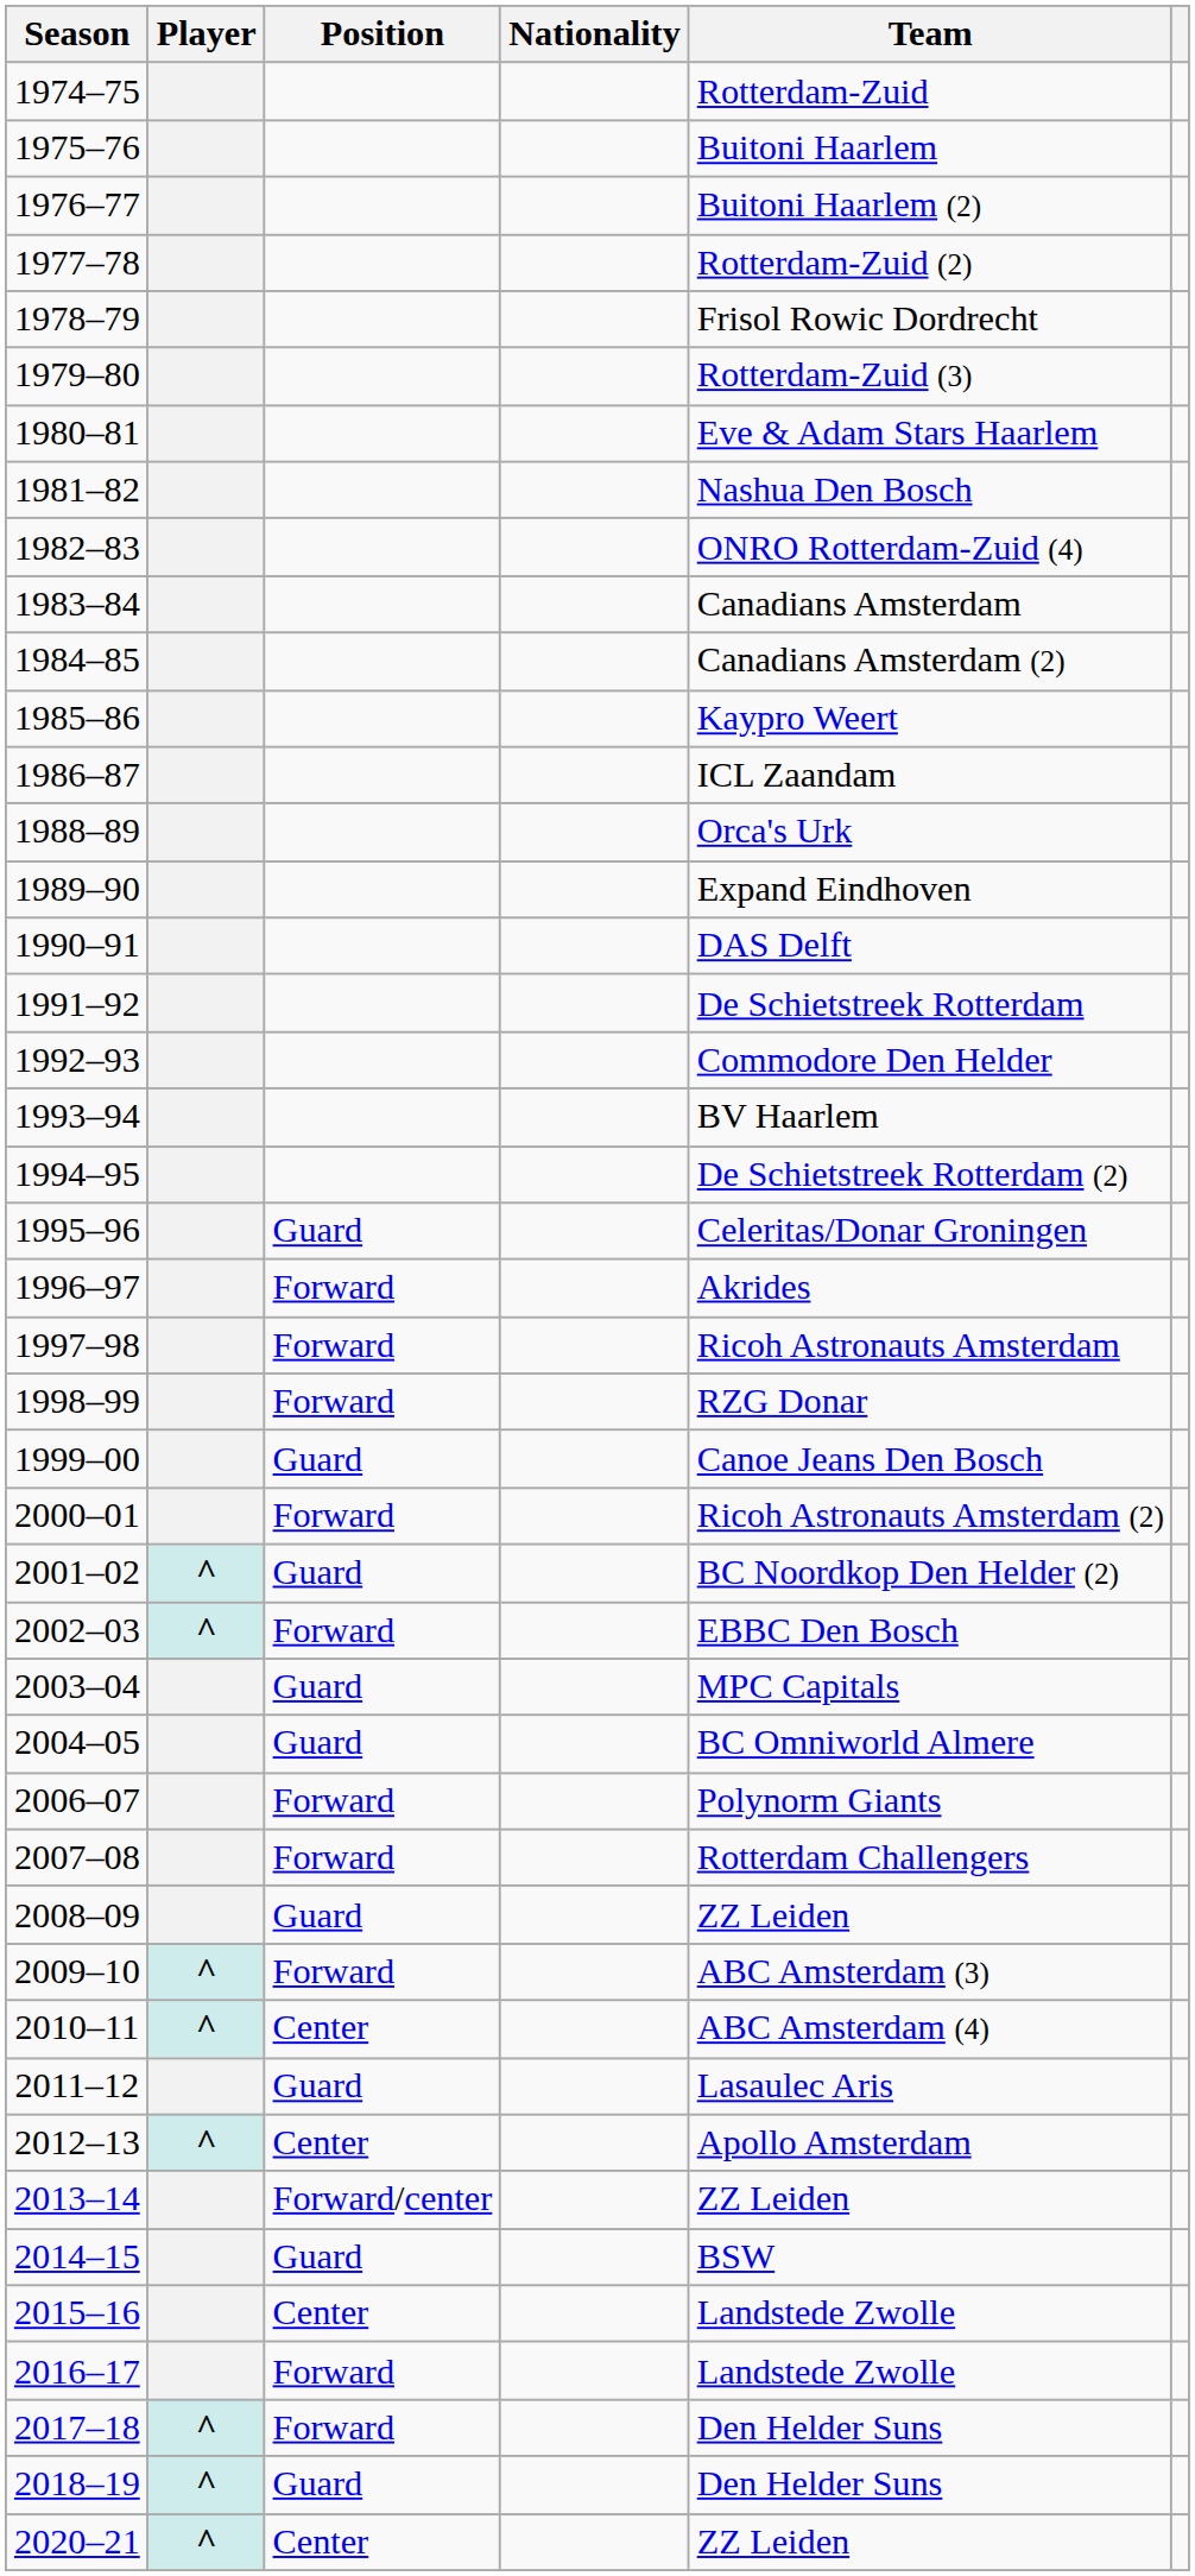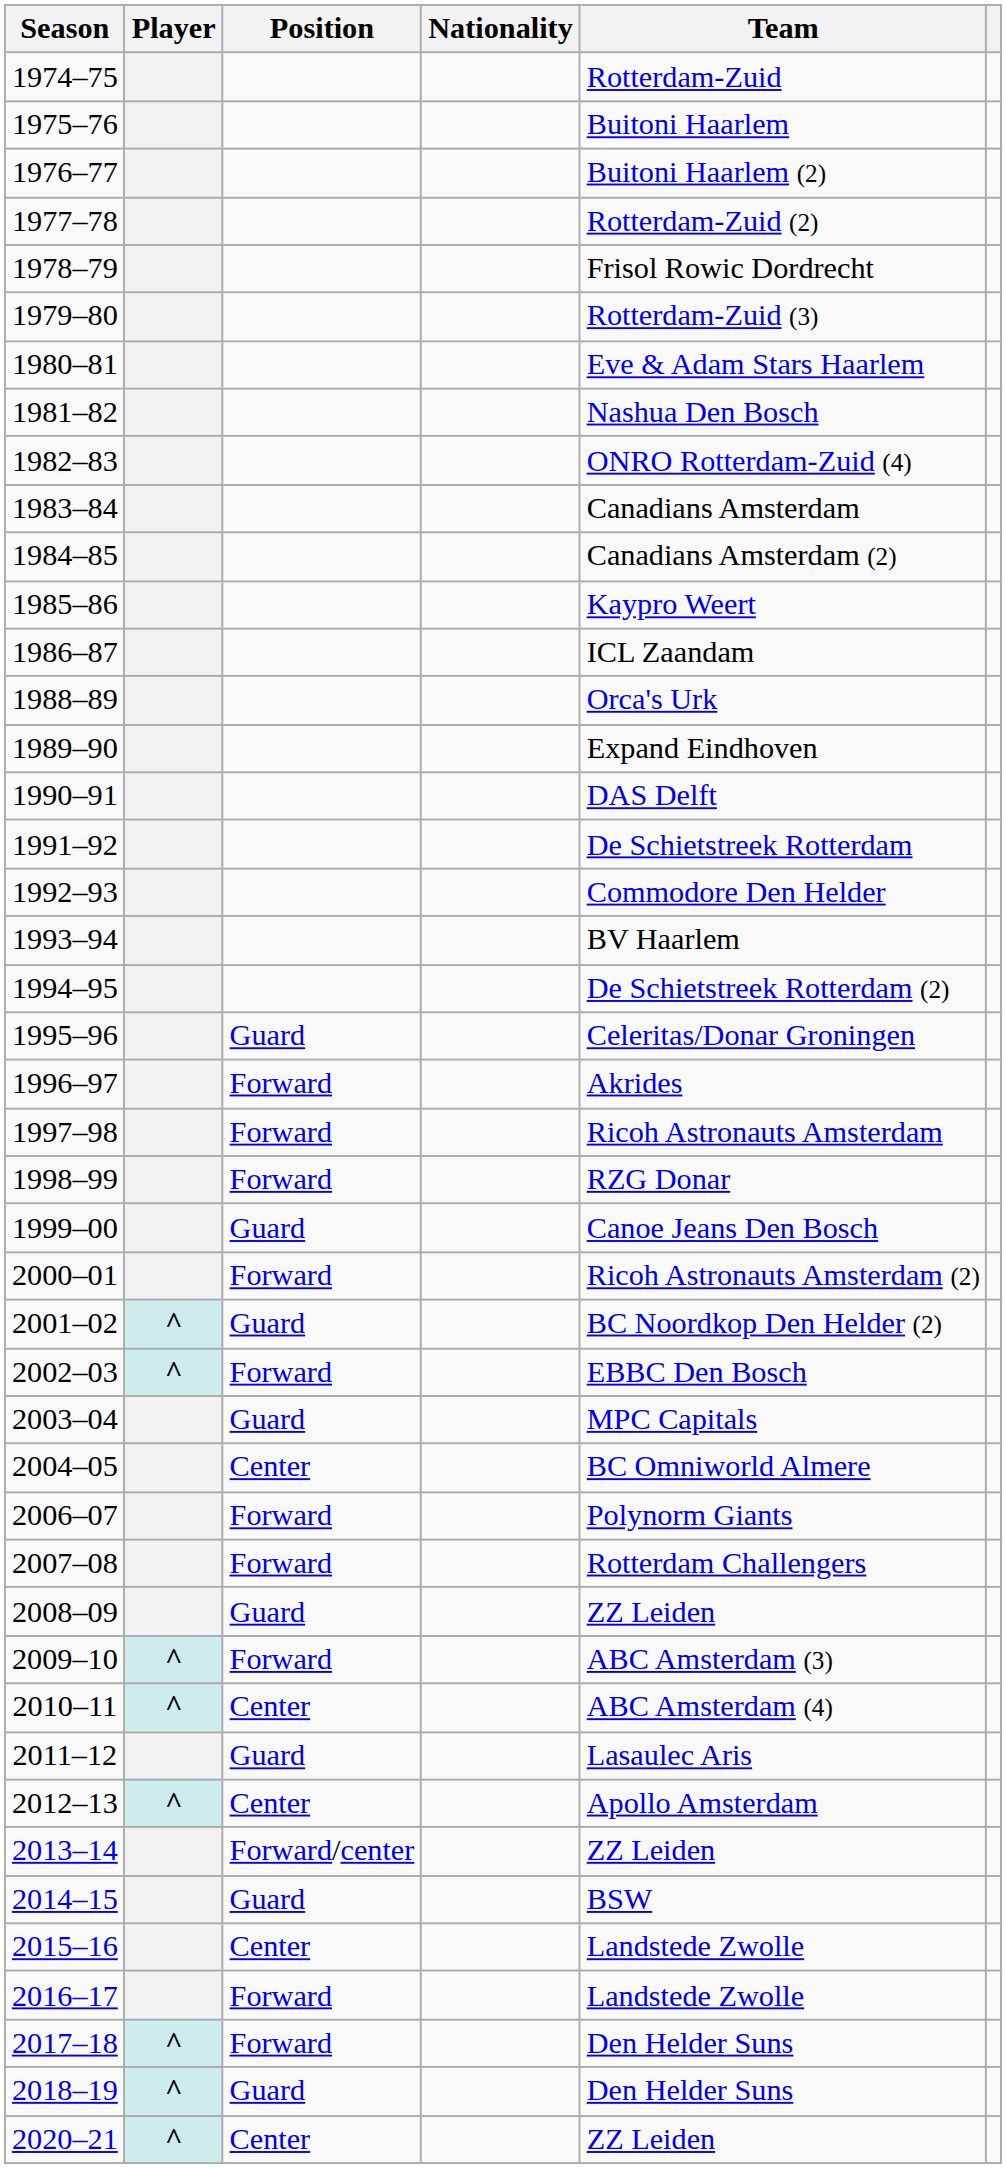2004–05 | Position: Guard -> Center
